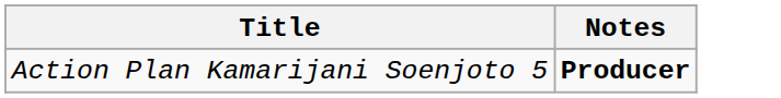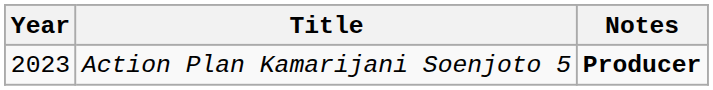+ column: Year | 2023
